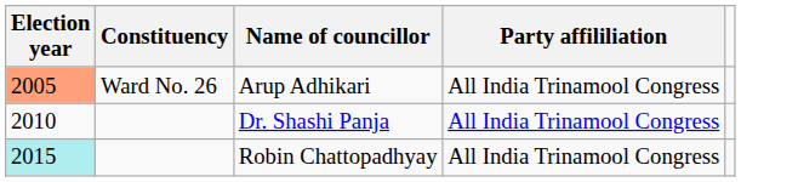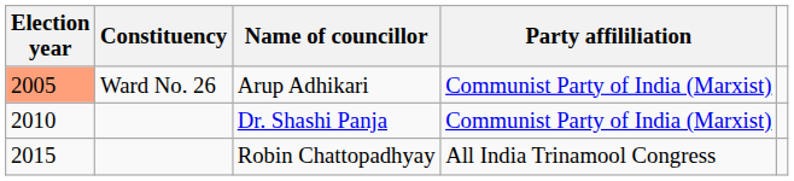Arup Adhikari | Party affililiation: All India Trinamool Congress -> Communist Party of India (Marxist)
Dr. Shashi Panja | Party affililiation: All India Trinamool Congress -> Communist Party of India (Marxist)
Robin Chattopadhyay | Election year: paleturquoise background -> no background
